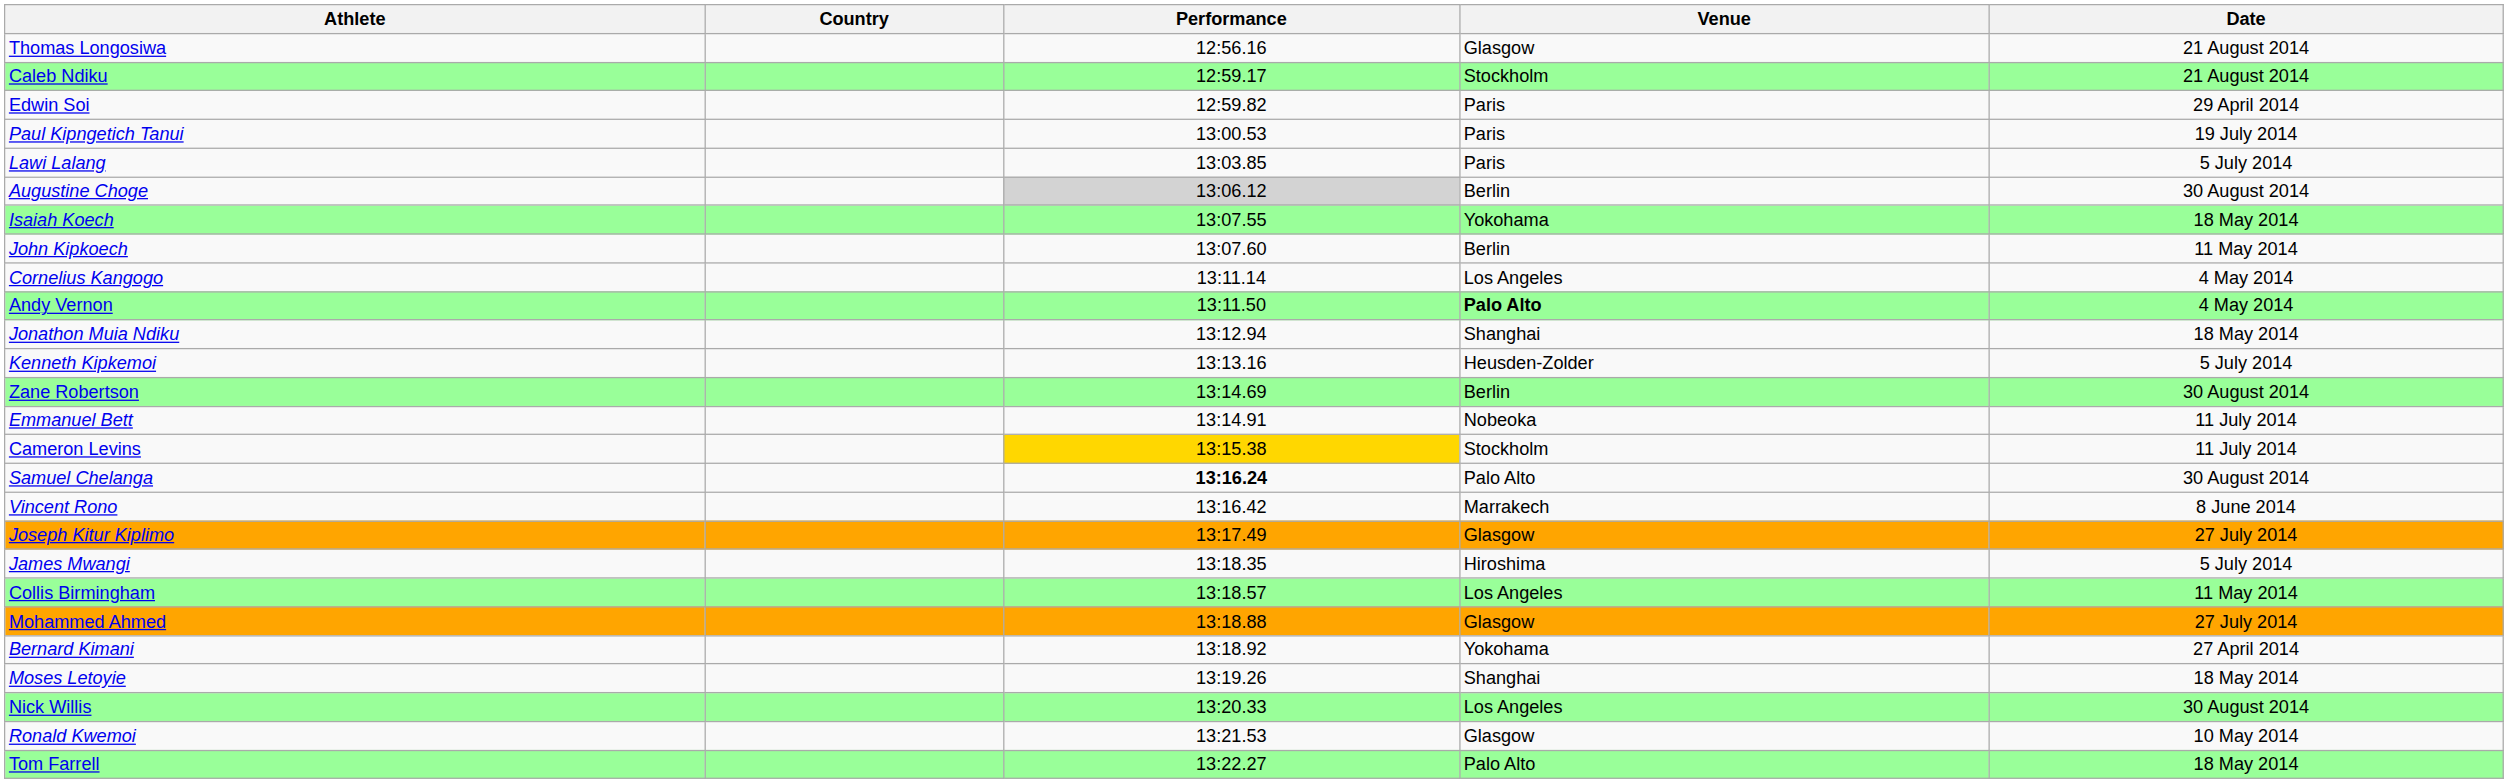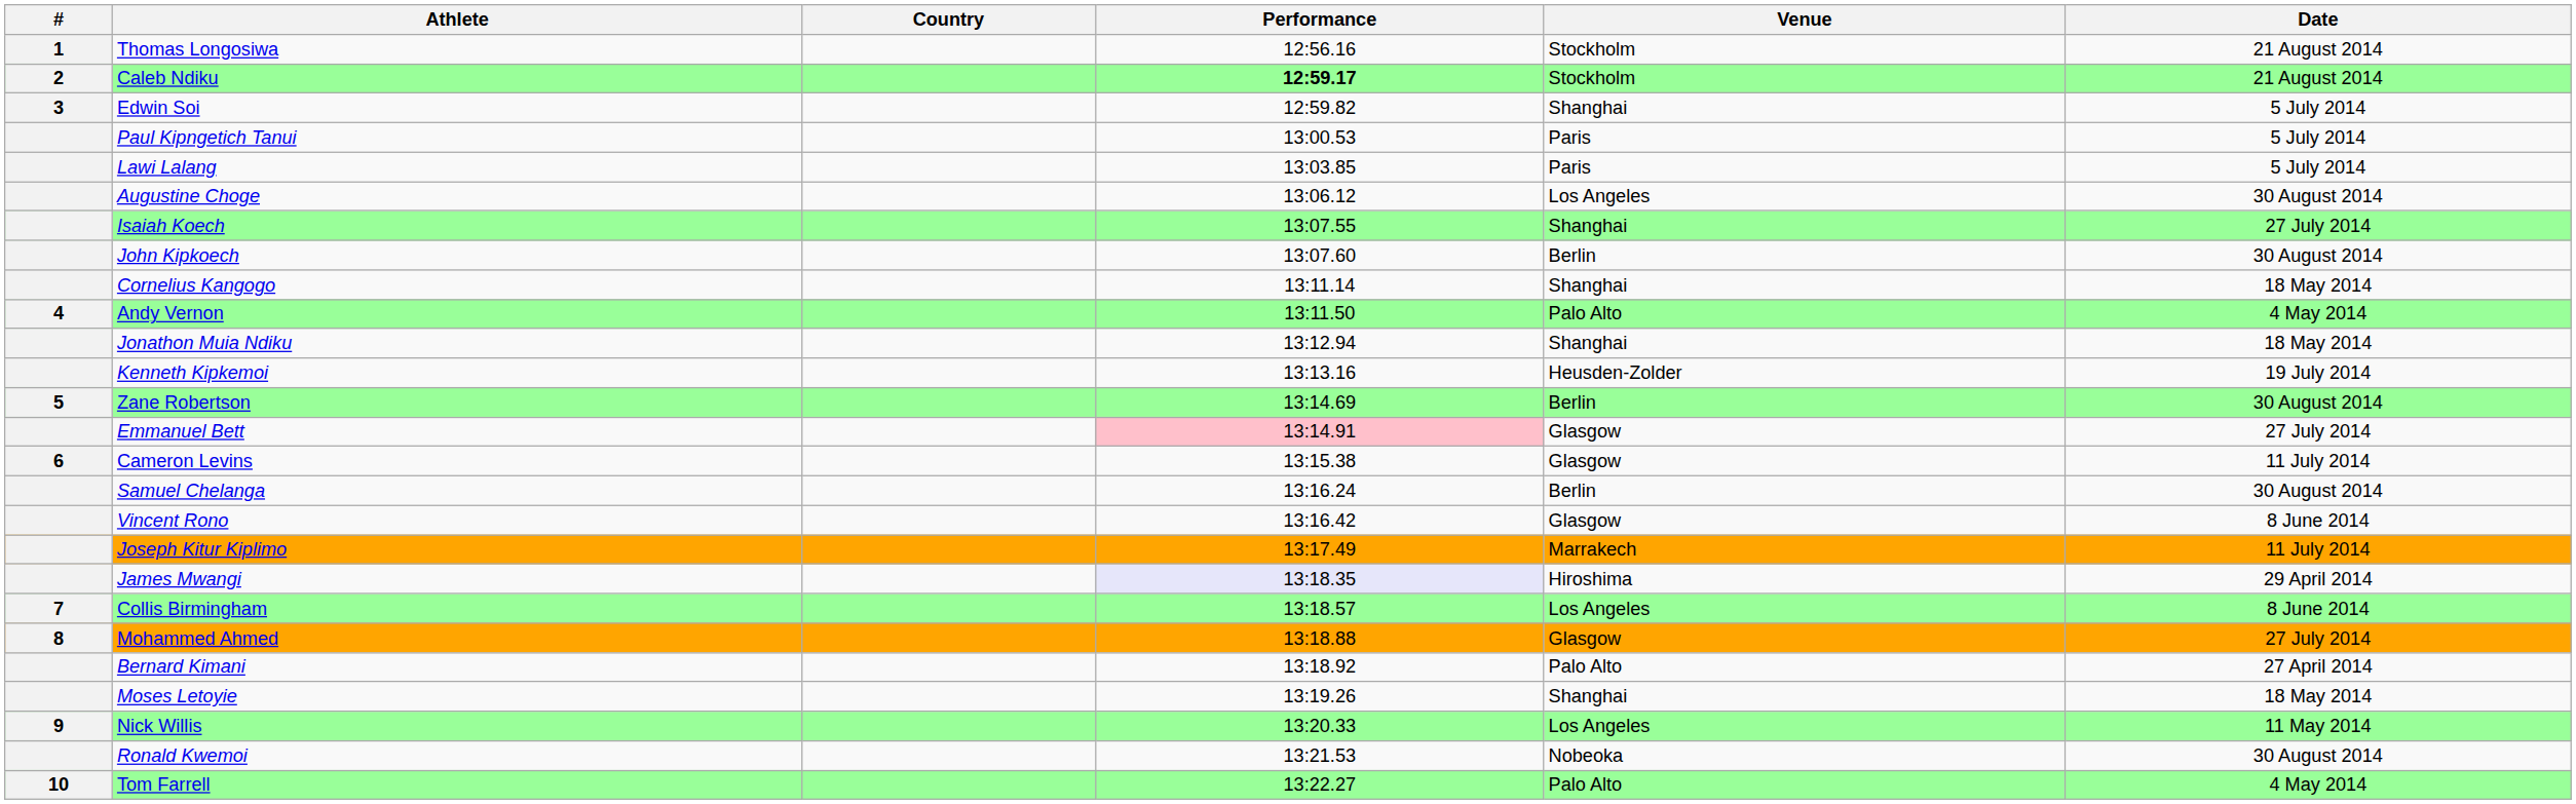+ column: # | 1 | 2 | 3 | 4 | 5 | 6 | 7 | 8 | 9 | 10
Thomas Longosiwa | Venue: Glasgow -> Stockholm
Caleb Ndiku | Performance: normal -> bold
Edwin Soi | Venue: Paris -> Shanghai
Edwin Soi | Date: 29 April 2014 -> 5 July 2014
Paul Kipngetich Tanui | Date: 19 July 2014 -> 5 July 2014
Augustine Choge | Performance: lightgrey background -> no background
Augustine Choge | Venue: Berlin -> Los Angeles
Isaiah Koech | Venue: Yokohama -> Shanghai
Isaiah Koech | Date: 18 May 2014 -> 27 July 2014
John Kipkoech | Date: 11 May 2014 -> 30 August 2014
Cornelius Kangogo | Venue: Los Angeles -> Shanghai
Cornelius Kangogo | Date: 4 May 2014 -> 18 May 2014
Andy Vernon | Venue: bold -> normal
Kenneth Kipkemoi | Date: 5 July 2014 -> 19 July 2014
Emmanuel Bett | Performance: no background -> pink background
Emmanuel Bett | Venue: Nobeoka -> Glasgow
Emmanuel Bett | Date: 11 July 2014 -> 27 July 2014
Cameron Levins | Performance: gold background -> no background
Cameron Levins | Venue: Stockholm -> Glasgow
Samuel Chelanga | Performance: bold -> normal
Samuel Chelanga | Venue: Palo Alto -> Berlin
Vincent Rono | Venue: Marrakech -> Glasgow
Joseph Kitur Kiplimo | Venue: Glasgow -> Marrakech
Joseph Kitur Kiplimo | Date: 27 July 2014 -> 11 July 2014
James Mwangi | Performance: no background -> lavender background
James Mwangi | Date: 5 July 2014 -> 29 April 2014
Collis Birmingham | Date: 11 May 2014 -> 8 June 2014
Bernard Kimani | Venue: Yokohama -> Palo Alto
Nick Willis | Date: 30 August 2014 -> 11 May 2014
Ronald Kwemoi | Venue: Glasgow -> Nobeoka
Ronald Kwemoi | Date: 10 May 2014 -> 30 August 2014
Tom Farrell | Date: 18 May 2014 -> 4 May 2014
